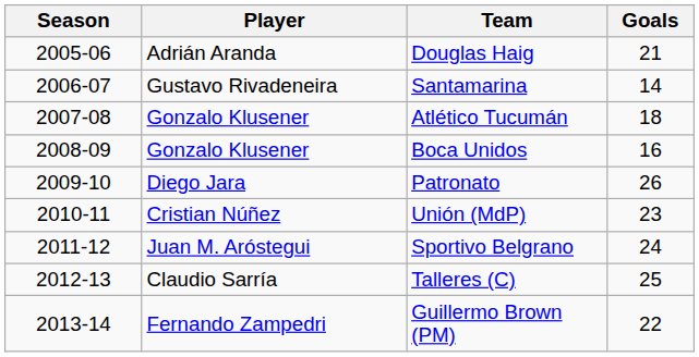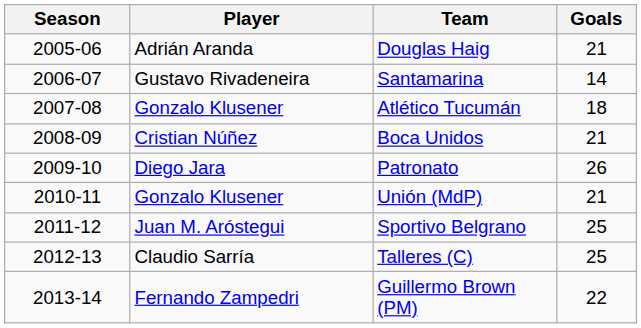Boca Unidos | Player: Gonzalo Klusener -> Cristian Núñez
Boca Unidos | Goals: 16 -> 21
Unión (MdP) | Player: Cristian Núñez -> Gonzalo Klusener
Unión (MdP) | Goals: 23 -> 21
Sportivo Belgrano | Goals: 24 -> 25
